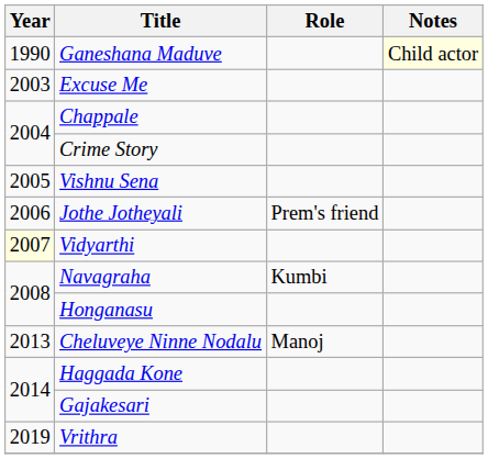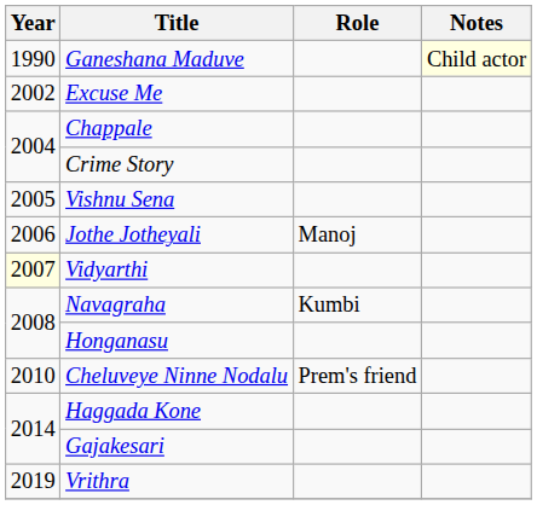Excuse Me | Year: 2003 -> 2002
Jothe Jotheyali | Role: Prem's friend -> Manoj
Cheluveye Ninne Nodalu | Year: 2013 -> 2010
Cheluveye Ninne Nodalu | Role: Manoj -> Prem's friend
